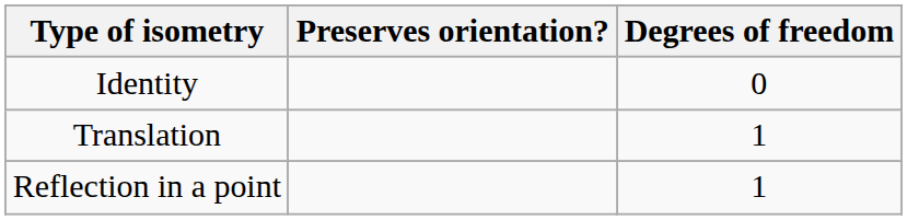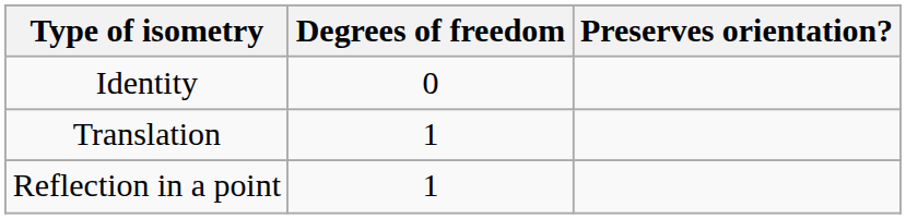columns swapped: Degrees of freedom <-> Preserves orientation?
